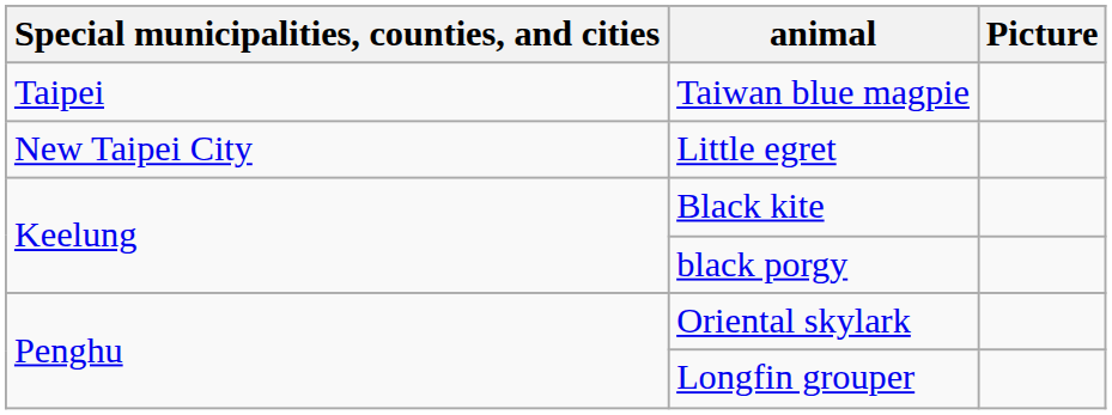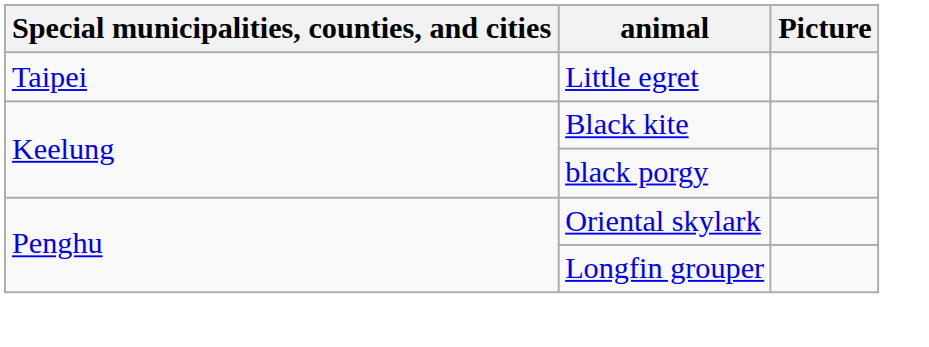- row: Taipei | Taiwan blue magpie
Little egret | Special municipalities, counties, and cities: New Taipei City -> Taipei
